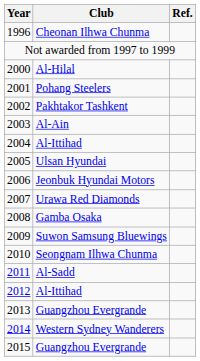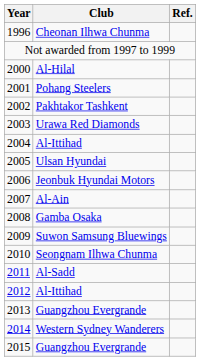2003 | Club: Al-Ain -> Urawa Red Diamonds
2007 | Club: Urawa Red Diamonds -> Al-Ain
